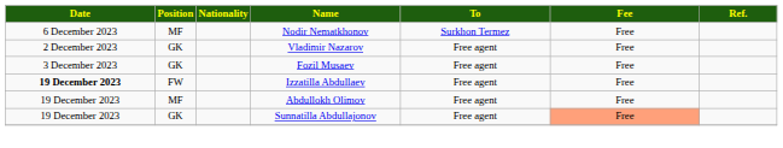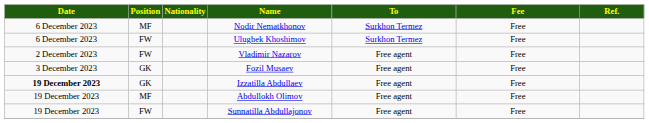+ row: 6 December 2023 | FW | Ulugbek Khoshimov | Surkhon Termez | Free
Vladimir Nazarov | Position: GK -> FW
Izzatilla Abdullaev | Position: FW -> GK
Sunnatilla Abdullajonov | Position: GK -> FW
Sunnatilla Abdullajonov | Fee: lightsalmon background -> no background
